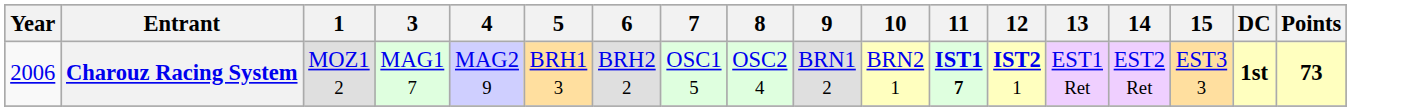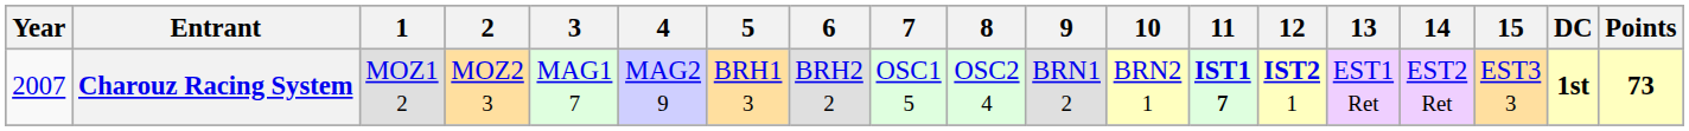+ column: 2 | MOZ2 3
Charouz Racing System | Year: 2006 -> 2007
